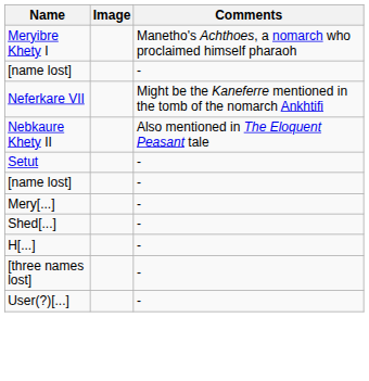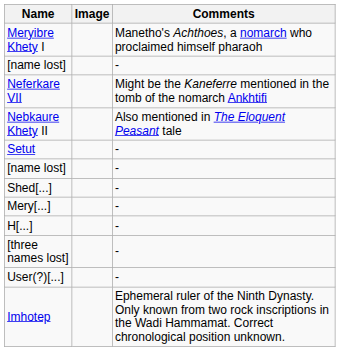rows swapped: Mery[...] <-> Shed[...]
+ row: Imhotep | Ephemeral ruler of the Ninth Dynasty. Only known from two rock inscriptions in the Wadi Hammamat. Correct chronological position unknown.
